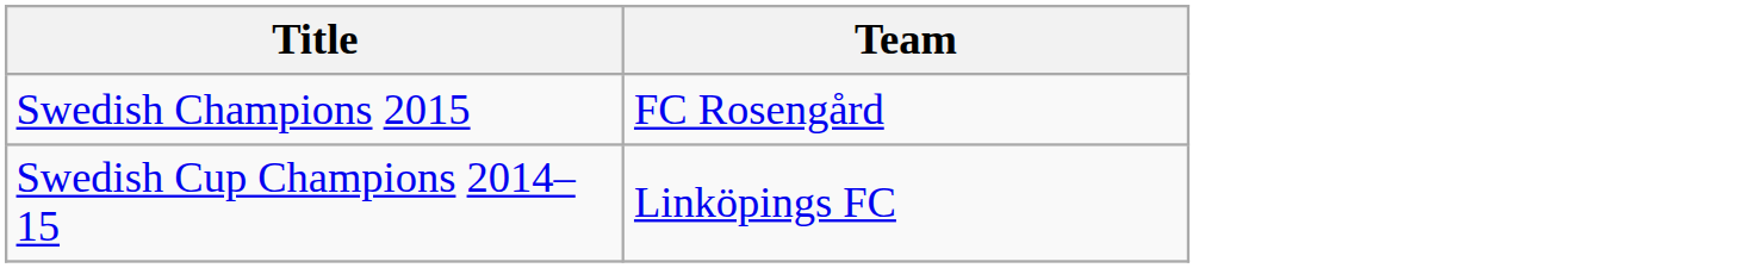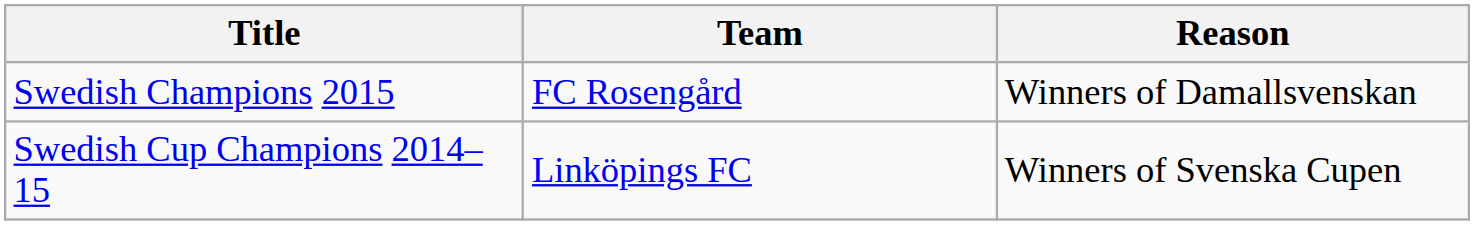+ column: Reason | Winners of Damallsvenskan | Winners of Svenska Cupen
